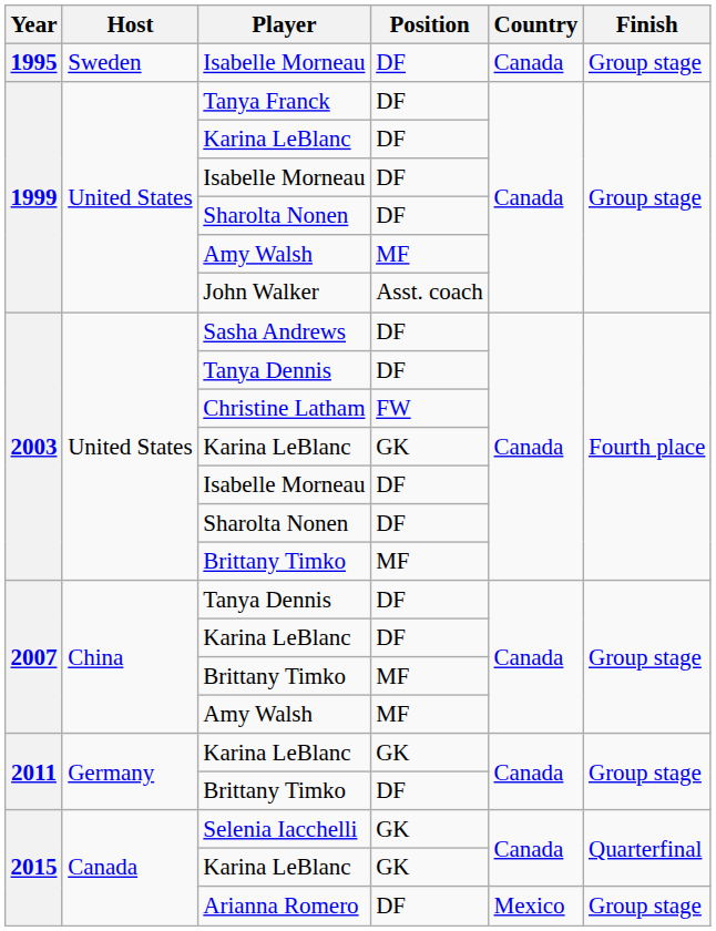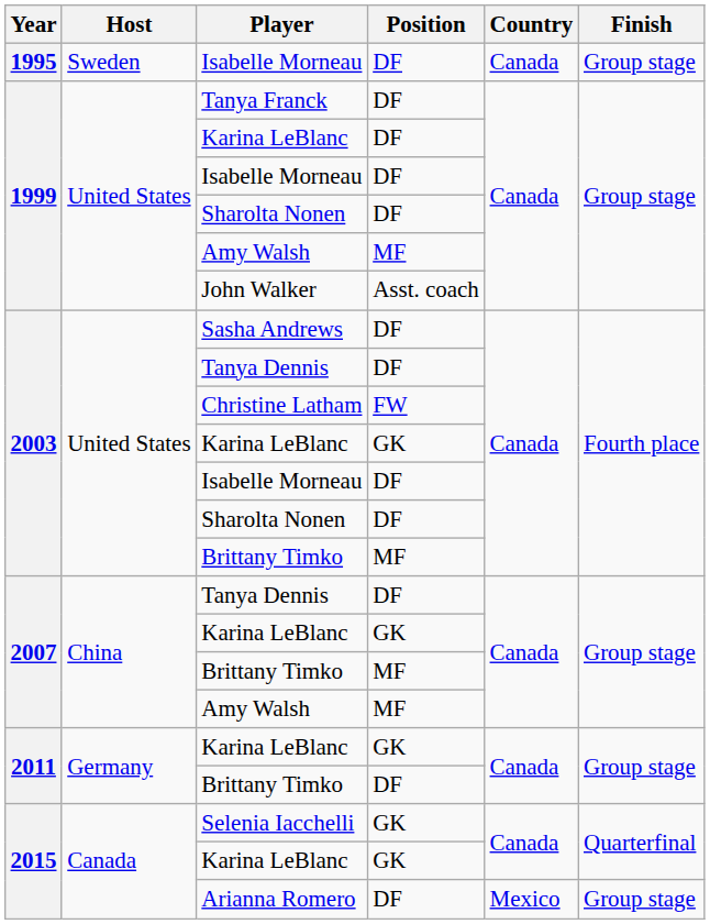2007 / Karina LeBlanc | Position: DF -> GK
